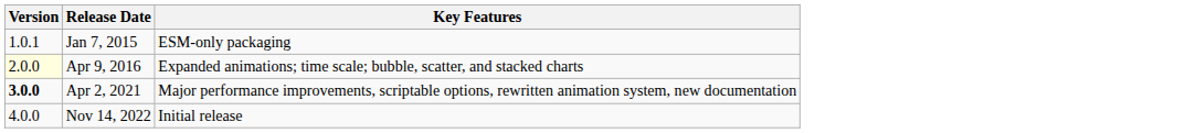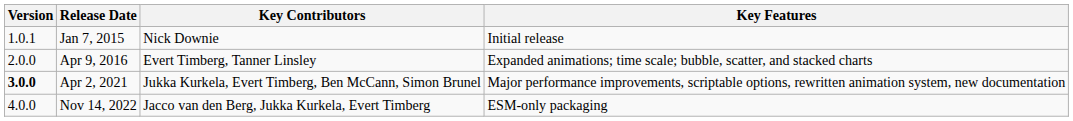+ column: Key Contributors | Nick Downie | Evert Timberg, Tanner Linsley | Jukka Kurkela, Evert Timberg, Ben McCann, Simon Brunel | Jacco van den Berg, Jukka Kurkela, Evert Timberg
Jan 7, 2015 | Key Features: ESM-only packaging -> Initial release
Apr 9, 2016 | Version: lightyellow background -> no background
Nov 14, 2022 | Key Features: Initial release -> ESM-only packaging
